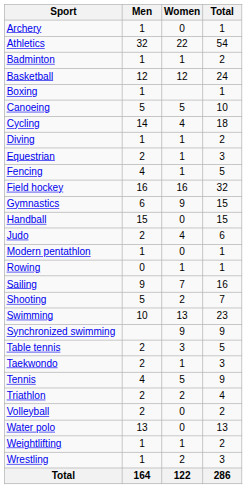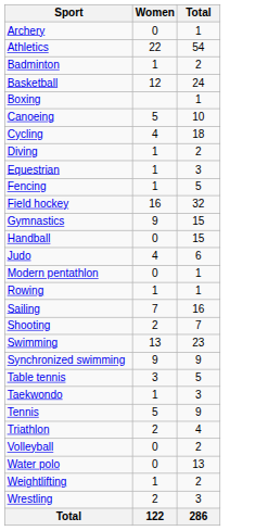- column: Men | 1 | 32 | 1 | 12 | 1 | 5 | 14 | 1 | 2 | 4 | 16 | 6 | 15 | 2 | 1 | 0 | 9 | 5 | 10 | 2 | 2 | 4 | 2 | 2 | 13 | 1 | 1 | 164
